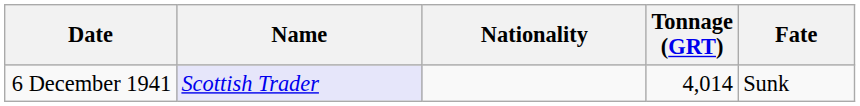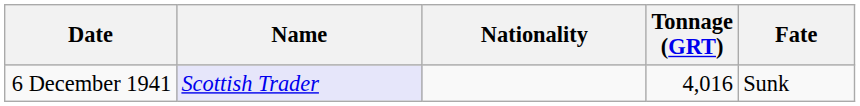6 December 1941 | Tonnage (GRT): 4,014 -> 4,016
